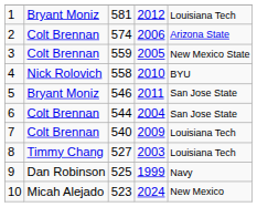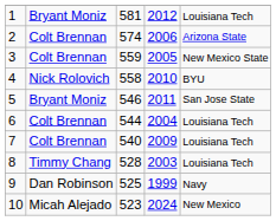6 | column 5: San Jose State -> Louisiana Tech
8 | column 3: 527 -> 528
